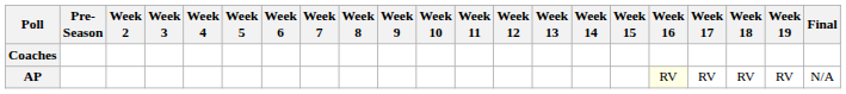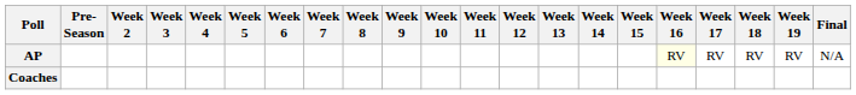rows swapped: AP <-> Coaches
